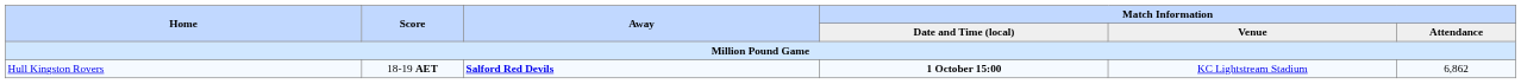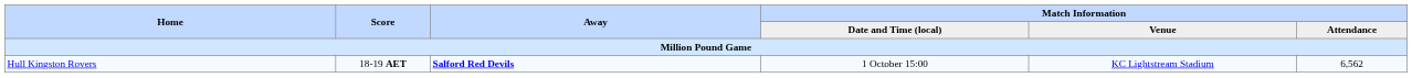Hull Kingston Rovers | Match Information / Date and Time (local): bold -> normal
Hull Kingston Rovers | Match Information / Attendance: 6,862 -> 6,562
